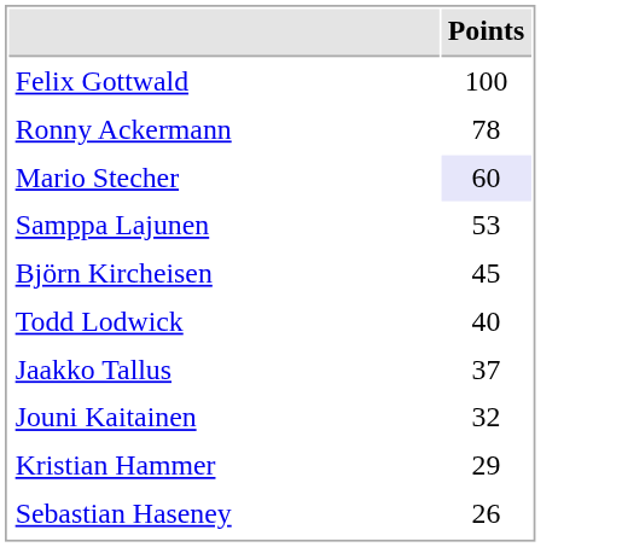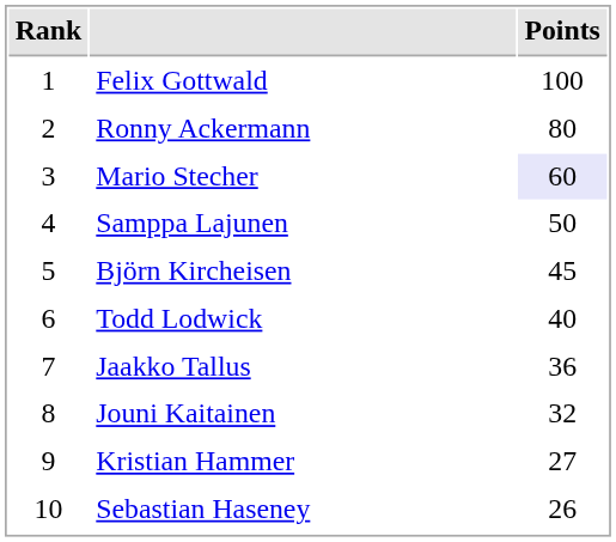+ column: Rank | 1 | 2 | 3 | 4 | 5 | 6 | 7 | 8 | 9 | 10
Ronny Ackermann | Points: 78 -> 80
Samppa Lajunen | Points: 53 -> 50
Jaakko Tallus | Points: 37 -> 36
Kristian Hammer | Points: 29 -> 27
